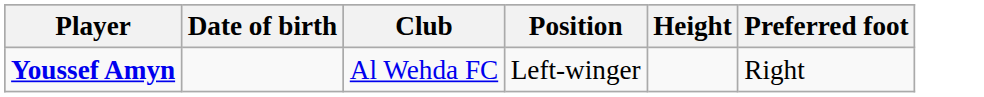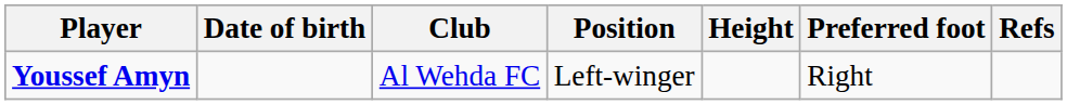+ column: Refs
